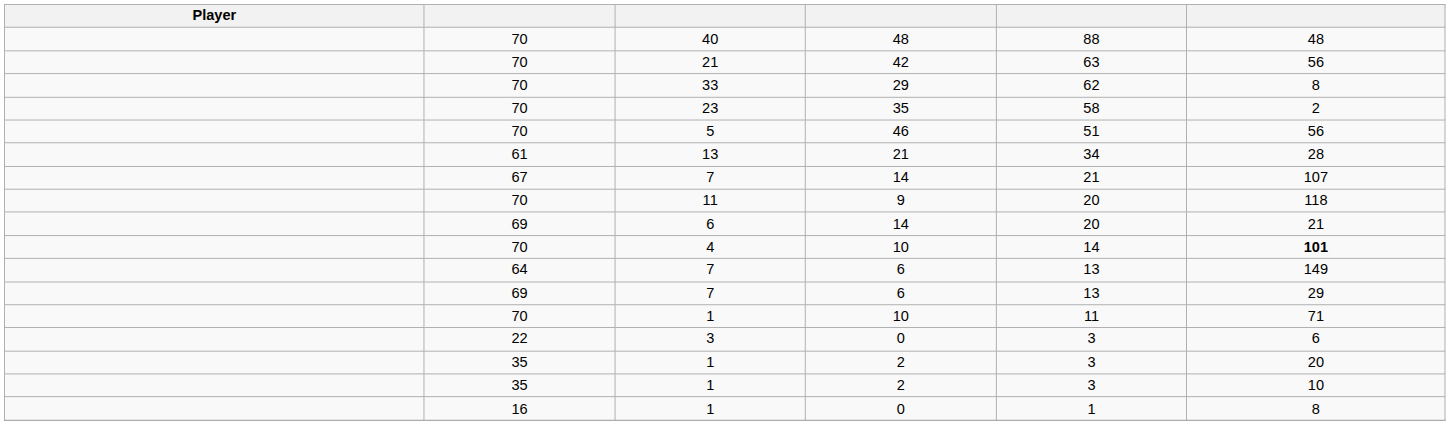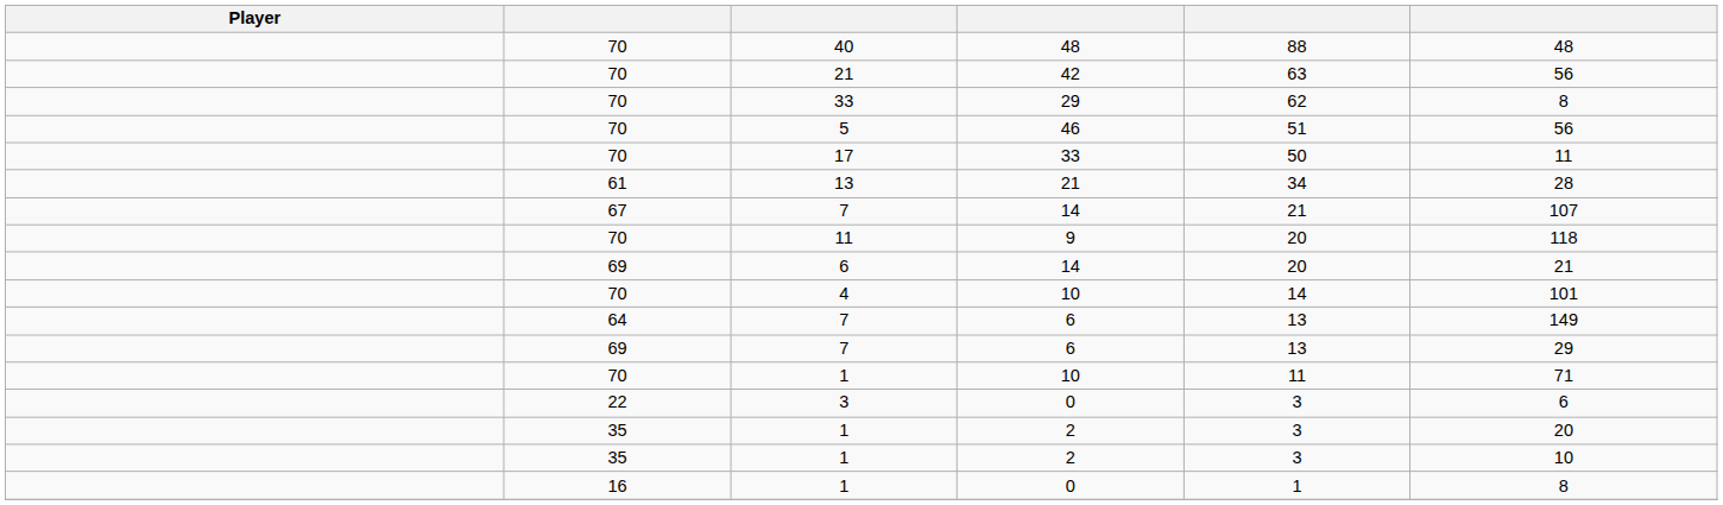- row: 70 | 23 | 35 | 58 | 2
+ row: 70 | 17 | 33 | 50 | 11
4 | column 6: bold -> normal
